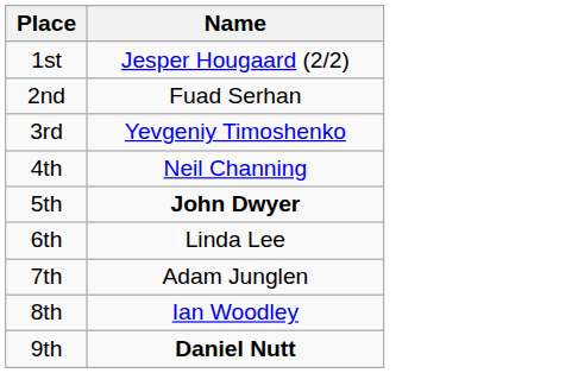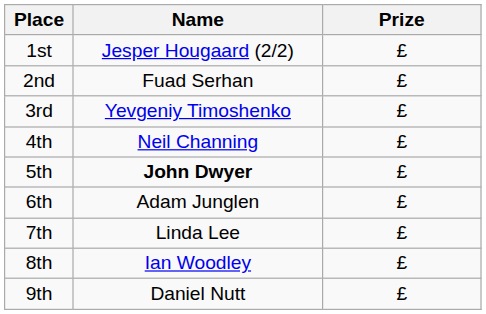+ column: Prize | £ | £ | £ | £ | £ | £ | £ | £ | £
6th | Name: Linda Lee -> Adam Junglen
7th | Name: Adam Junglen -> Linda Lee
9th | Name: bold -> normal
